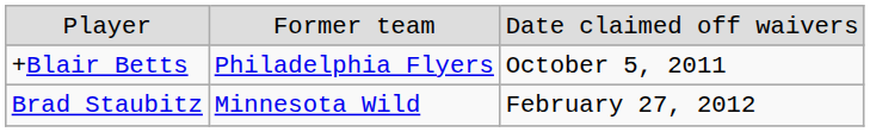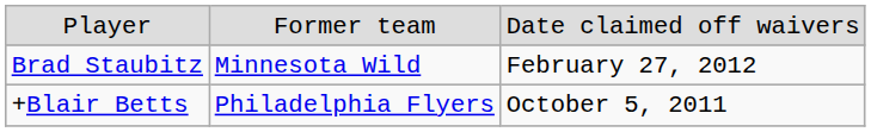rows swapped: +Blair Betts <-> Brad Staubitz
